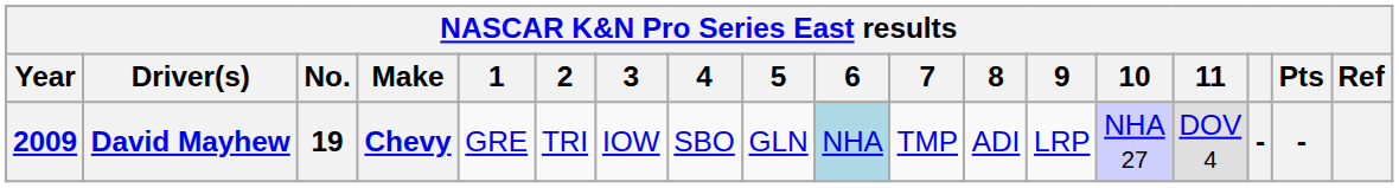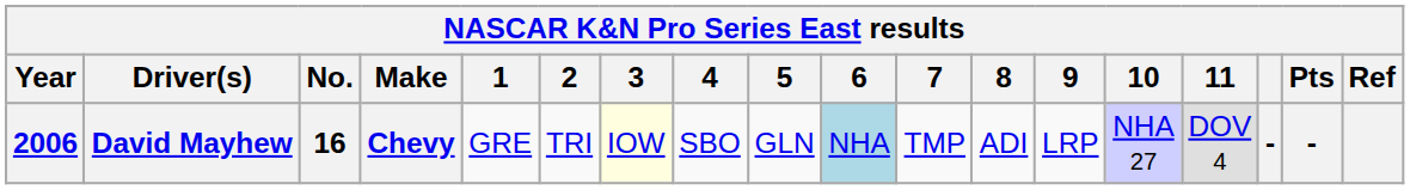David Mayhew | Year: 2009 -> 2006
David Mayhew | No.: 19 -> 16
David Mayhew | 3: no background -> lightyellow background
